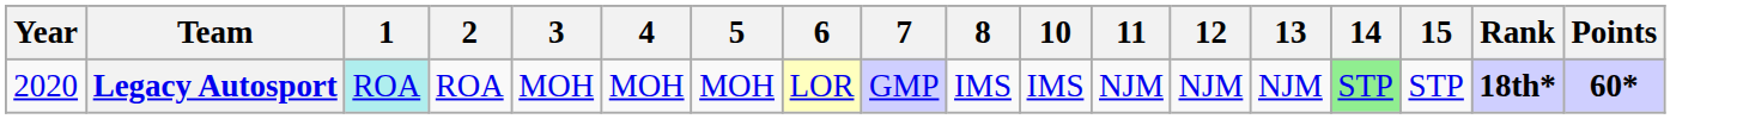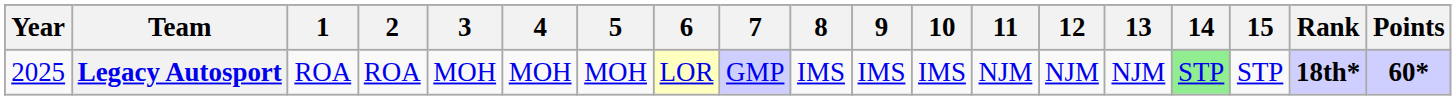+ column: 9 | IMS
Legacy Autosport | Year: 2020 -> 2025
Legacy Autosport | 1: paleturquoise background -> no background
